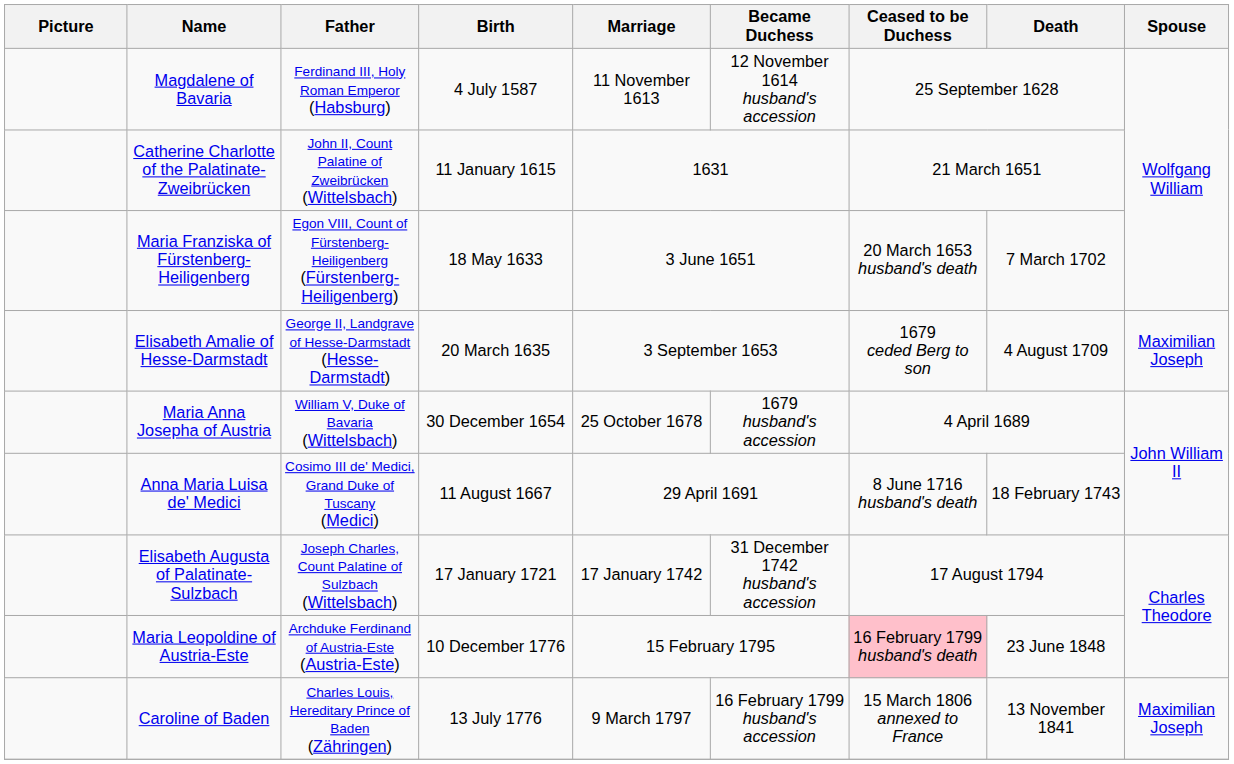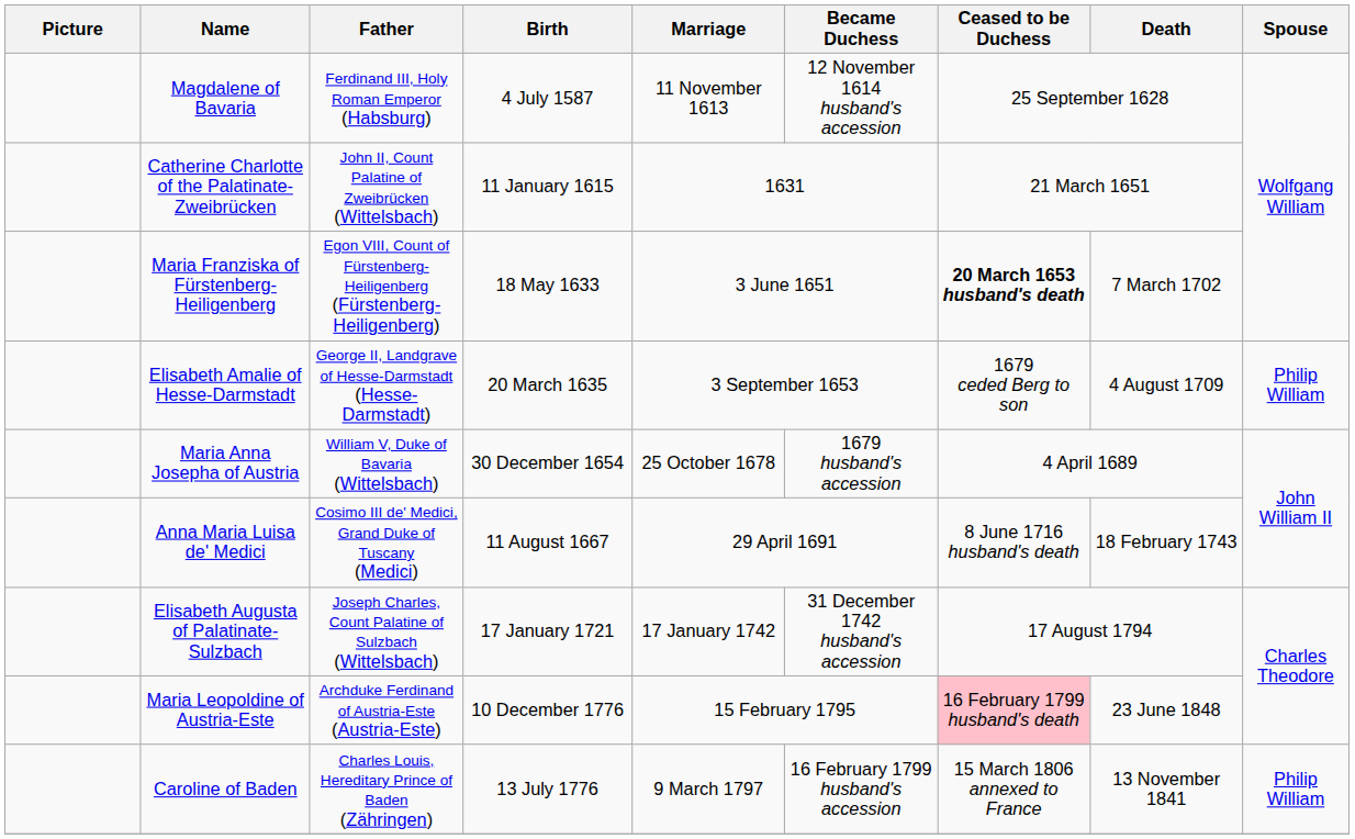Maria Franziska of Fürstenberg-Heiligenberg | Ceased to be Duchess: normal -> bold
Elisabeth Amalie of Hesse-Darmstadt | Spouse: Maximilian Joseph -> Philip William
Caroline of Baden | Spouse: Maximilian Joseph -> Philip William
